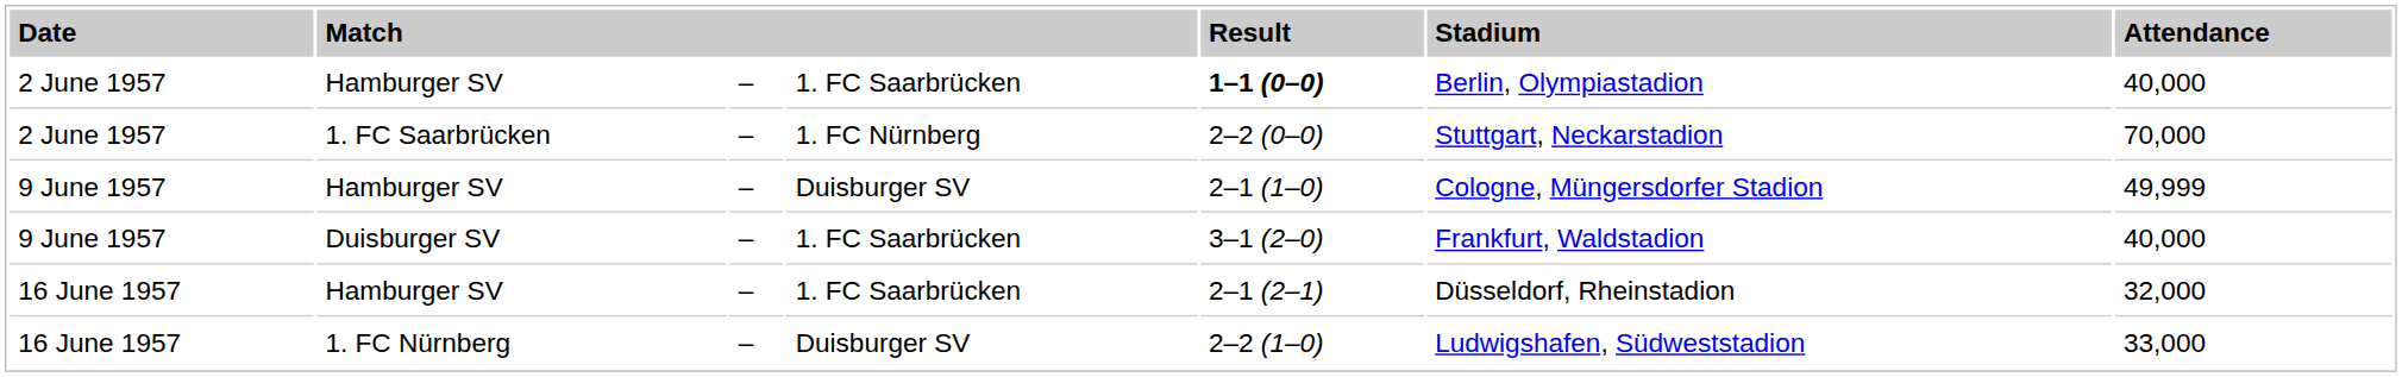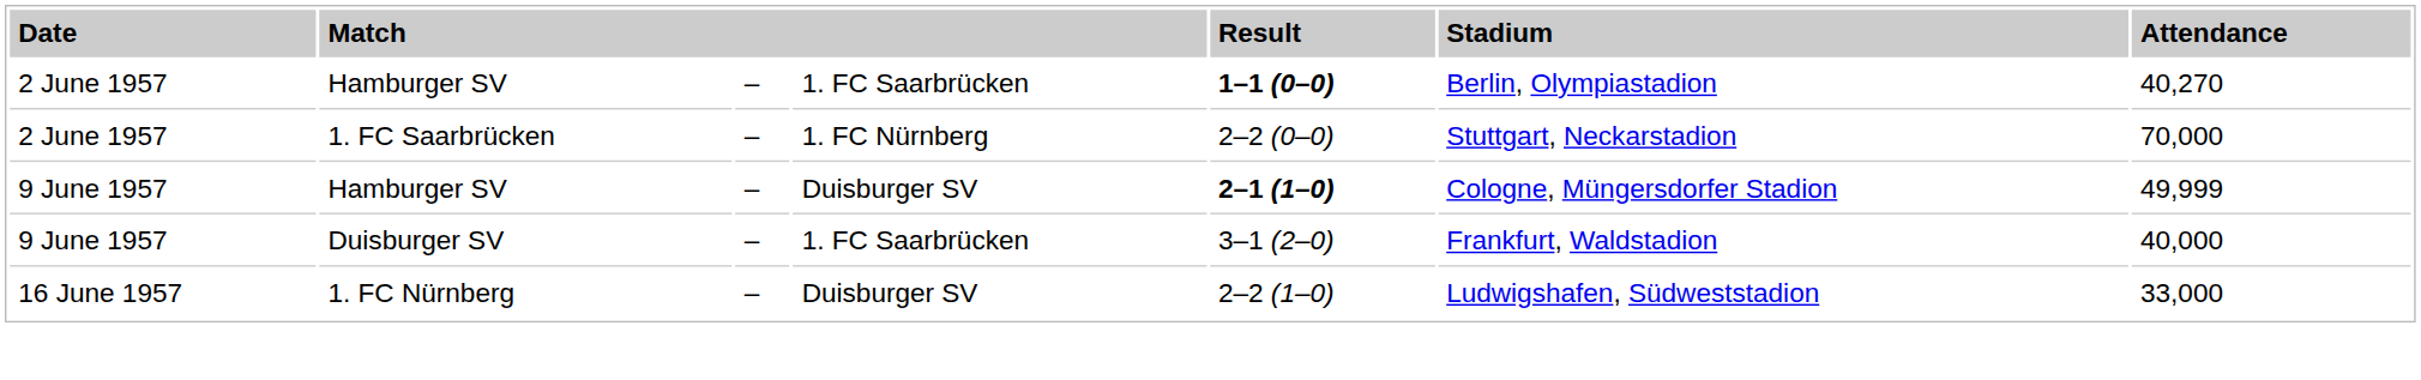2 June 1957 / Hamburger SV | column 7: 40,000 -> 40,270
9 June 1957 / Hamburger SV | column 5: normal -> bold
- row: 16 June 1957 | Hamburger SV | – | 1. FC Saarbrücken | 2–1 (2–1) | Düsseldorf, Rheinstadion | 32,000
